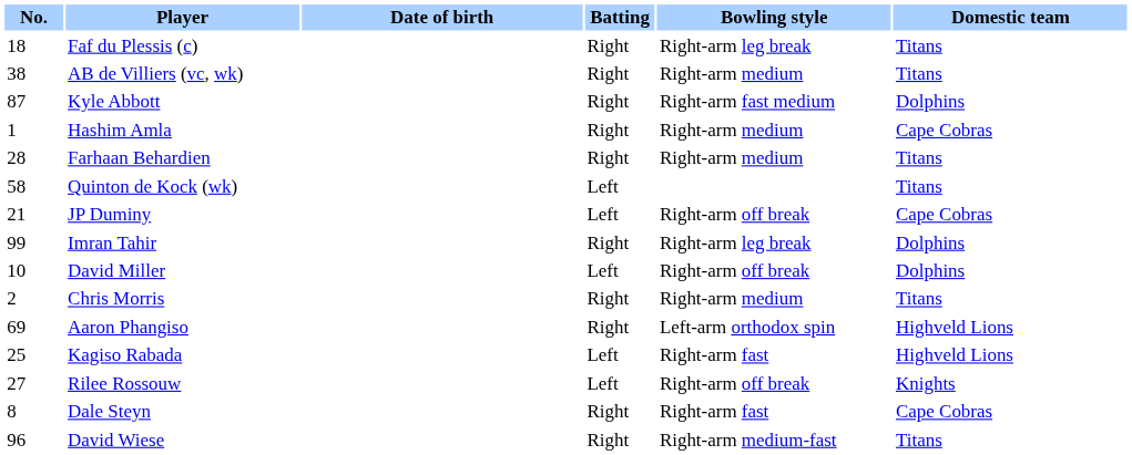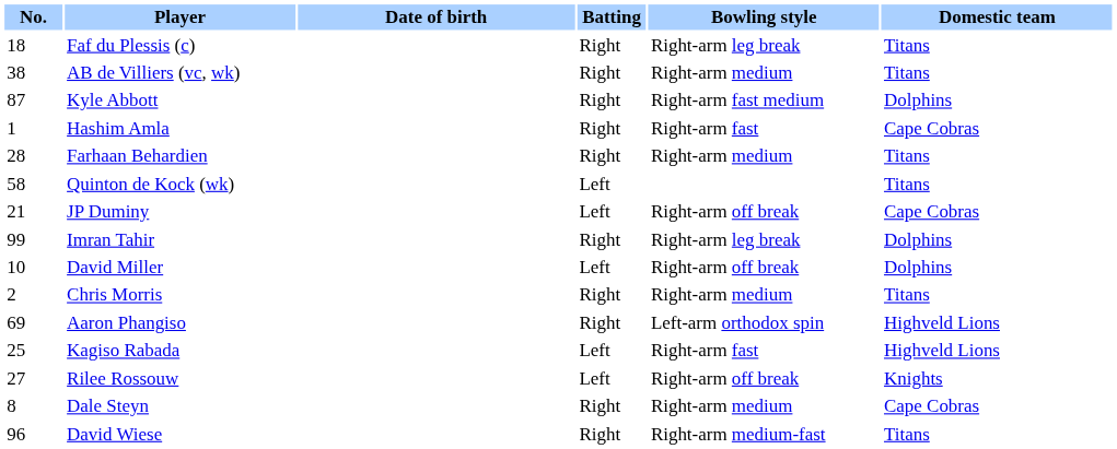Hashim Amla | Bowling style: Right-arm medium -> Right-arm fast
Dale Steyn | Bowling style: Right-arm fast -> Right-arm medium
